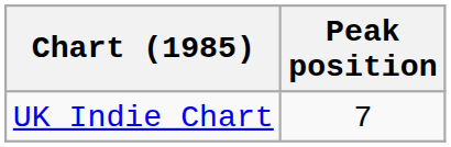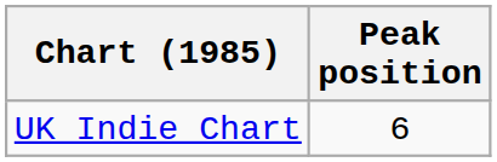UK Indie Chart | Peak position: 7 -> 6
